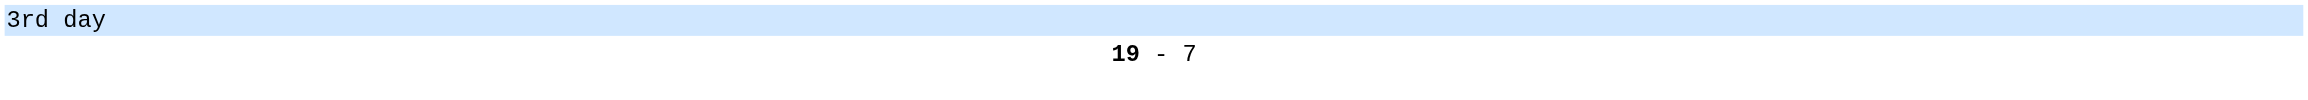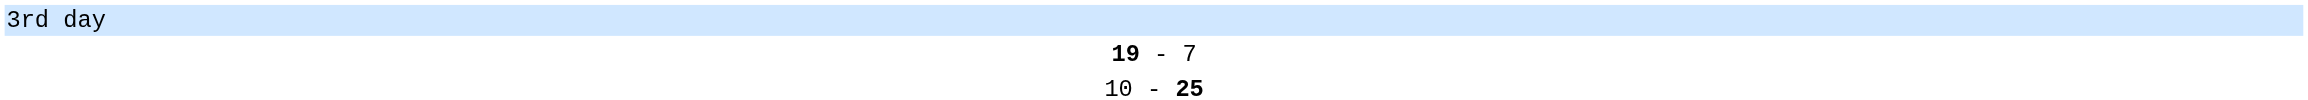+ row: 10 - 25
